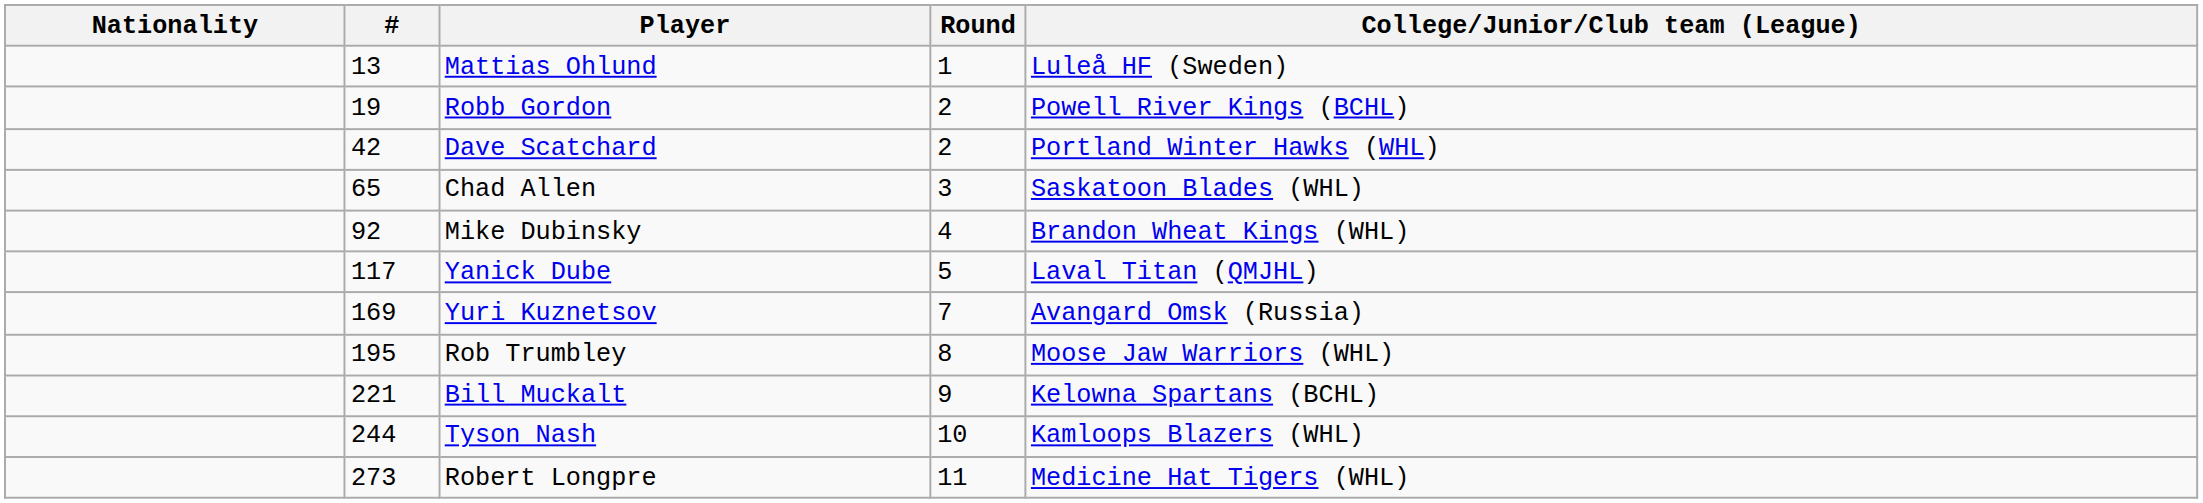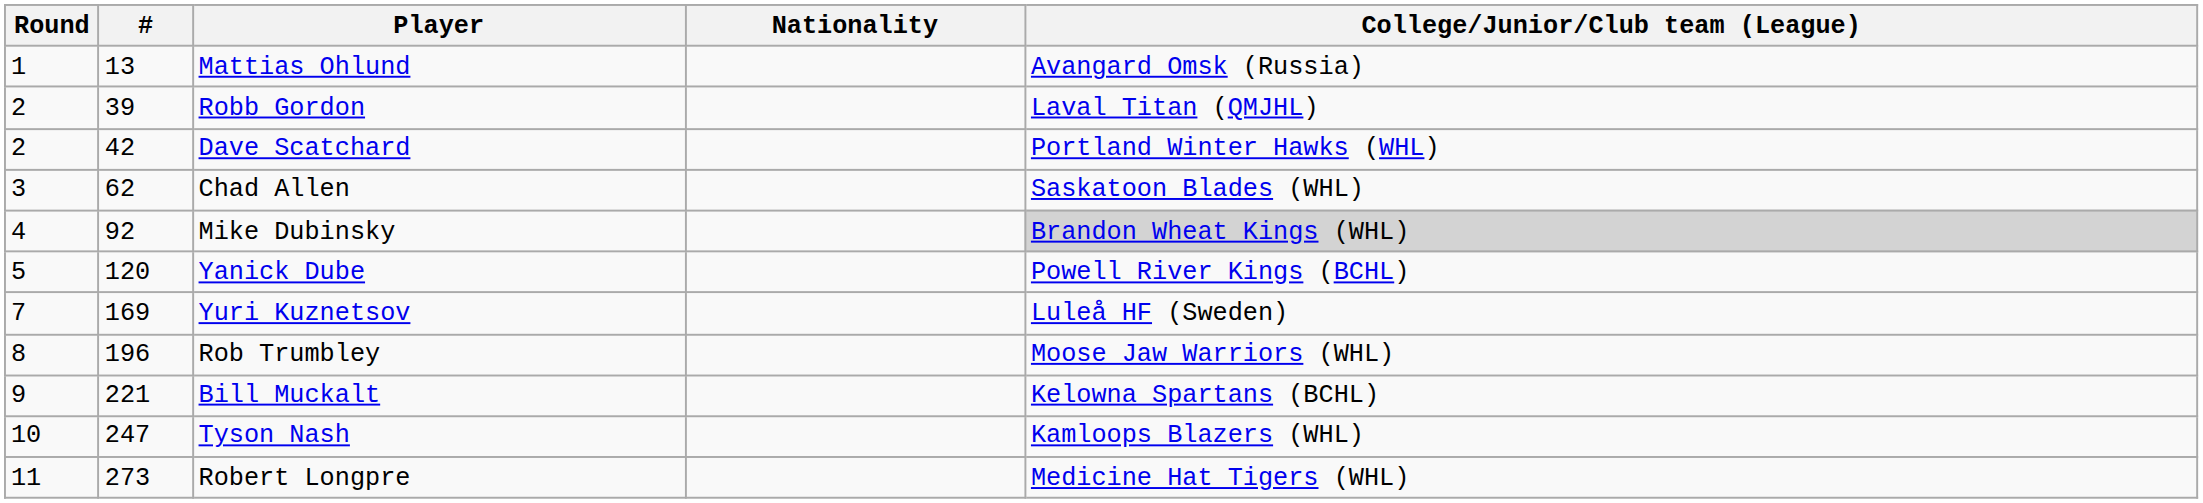columns swapped: Round <-> Nationality
Mattias Ohlund | College/Junior/Club team (League): Luleå HF (Sweden) -> Avangard Omsk (Russia)
Robb Gordon | #: 19 -> 39
Robb Gordon | College/Junior/Club team (League): Powell River Kings (BCHL) -> Laval Titan (QMJHL)
Chad Allen | #: 65 -> 62
Mike Dubinsky | College/Junior/Club team (League): no background -> lightgrey background
Yanick Dube | #: 117 -> 120
Yanick Dube | College/Junior/Club team (League): Laval Titan (QMJHL) -> Powell River Kings (BCHL)
Yuri Kuznetsov | College/Junior/Club team (League): Avangard Omsk (Russia) -> Luleå HF (Sweden)
Rob Trumbley | #: 195 -> 196
Tyson Nash | #: 244 -> 247
